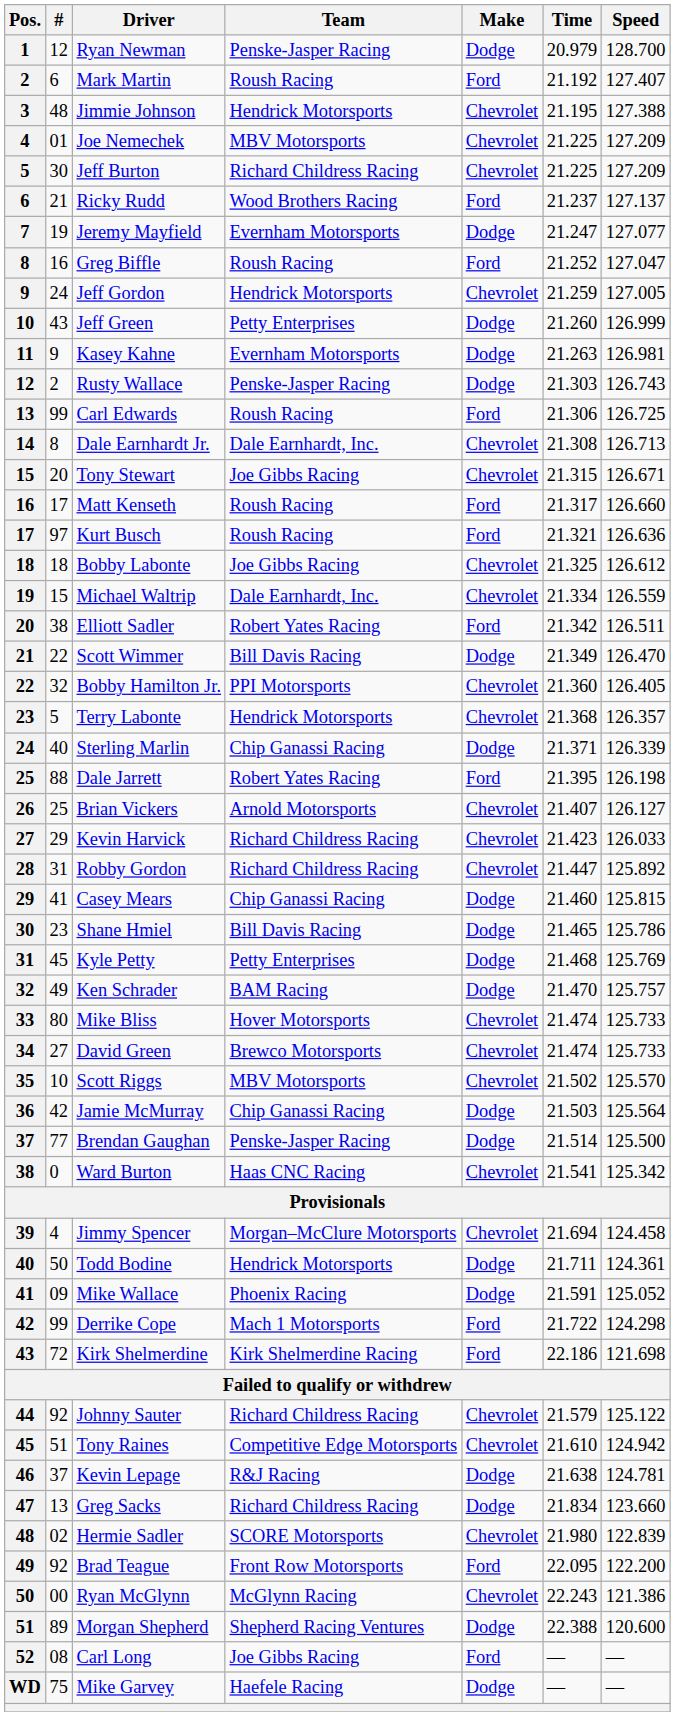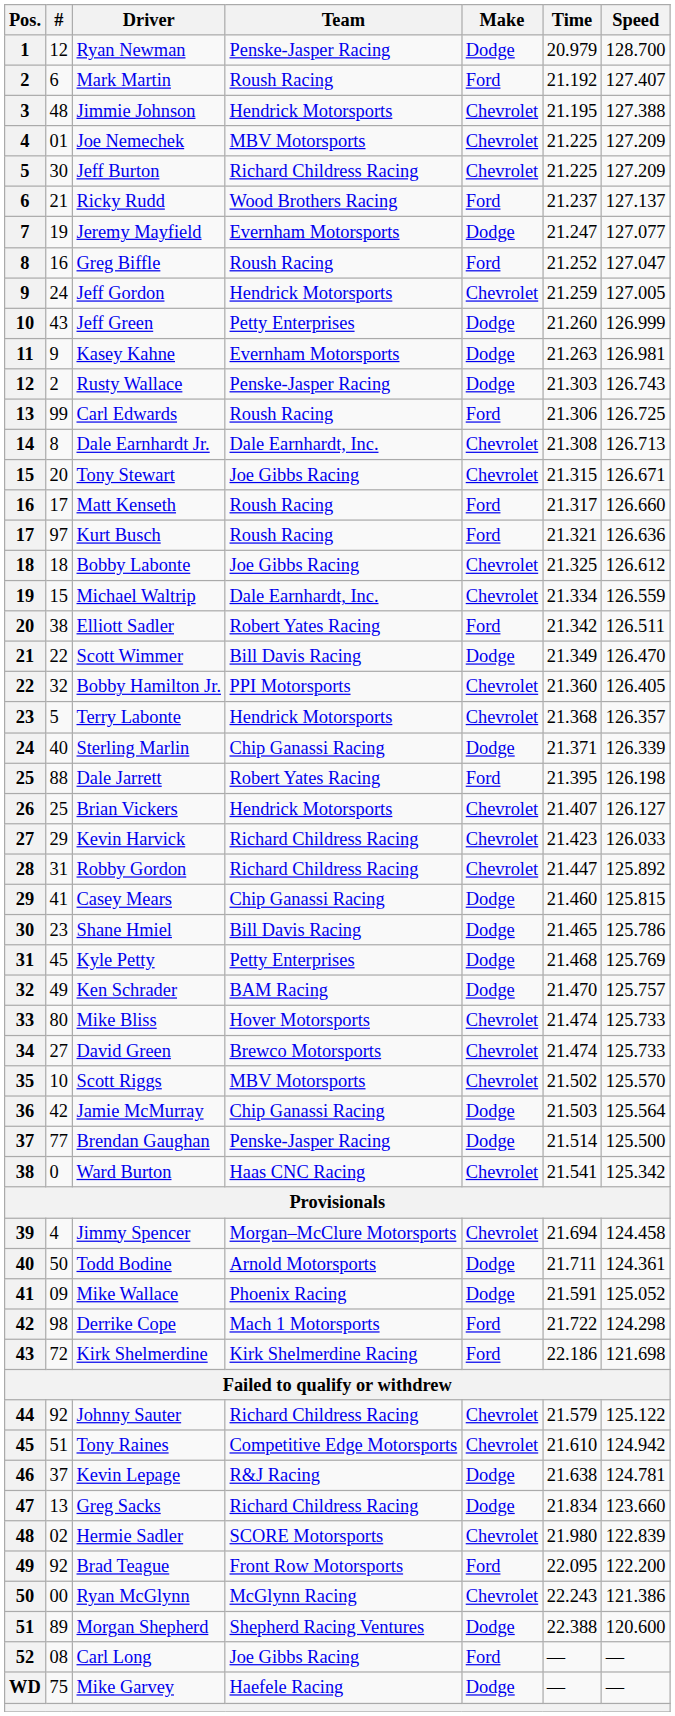Brian Vickers | Team: Arnold Motorsports -> Hendrick Motorsports
Todd Bodine | Team: Hendrick Motorsports -> Arnold Motorsports
Derrike Cope | #: 99 -> 98
